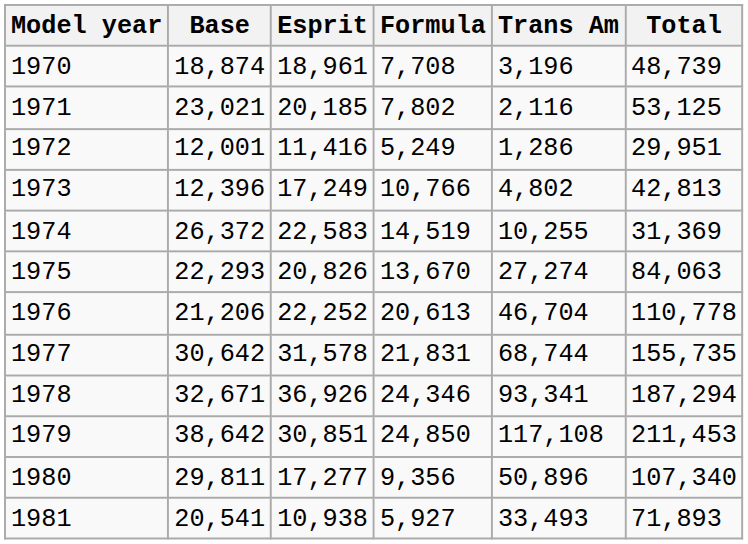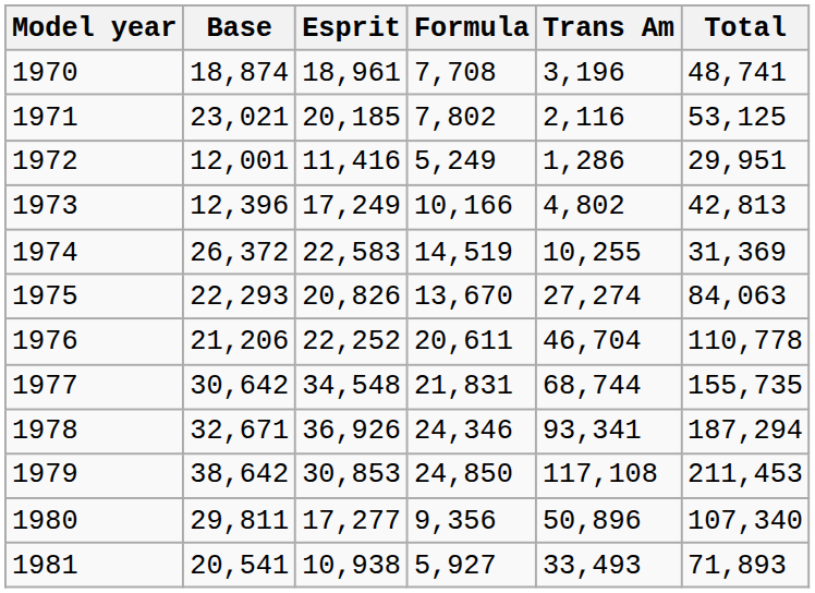1970 | Total: 48,739 -> 48,741
1973 | Formula: 10,766 -> 10,166
1976 | Formula: 20,613 -> 20,611
1977 | Esprit: 31,578 -> 34,548
1979 | Esprit: 30,851 -> 30,853
